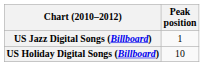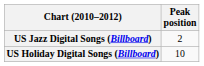US Jazz Digital Songs (Billboard) | Peak position: 1 -> 2
